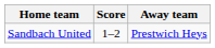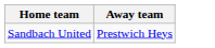- column: Score | 1–2
